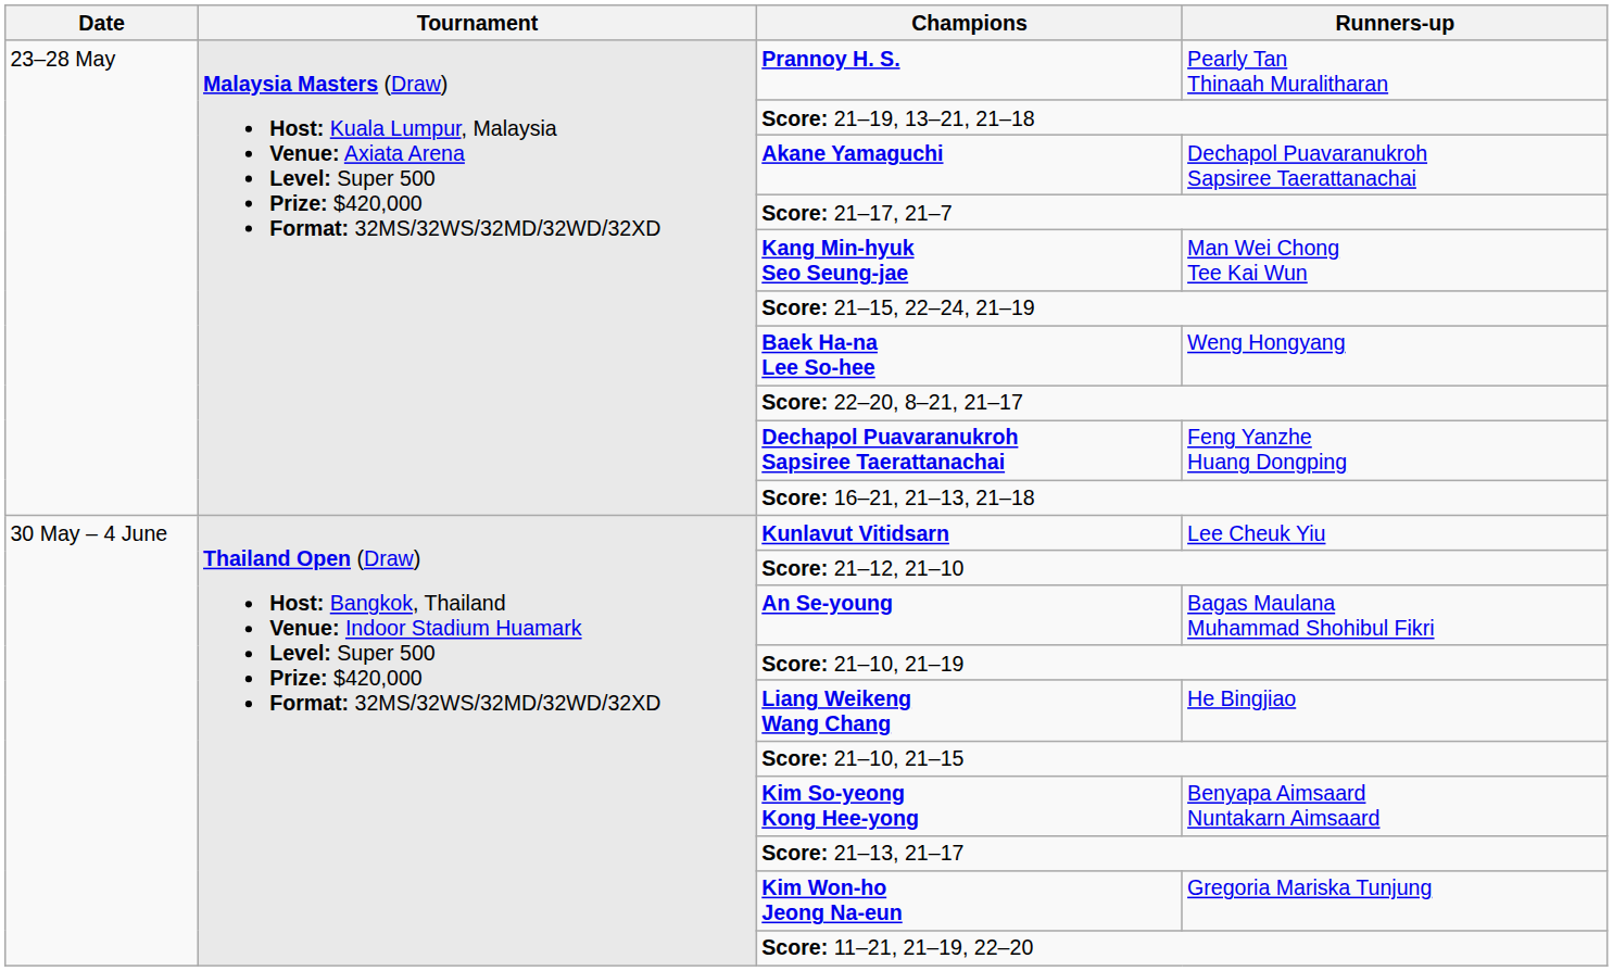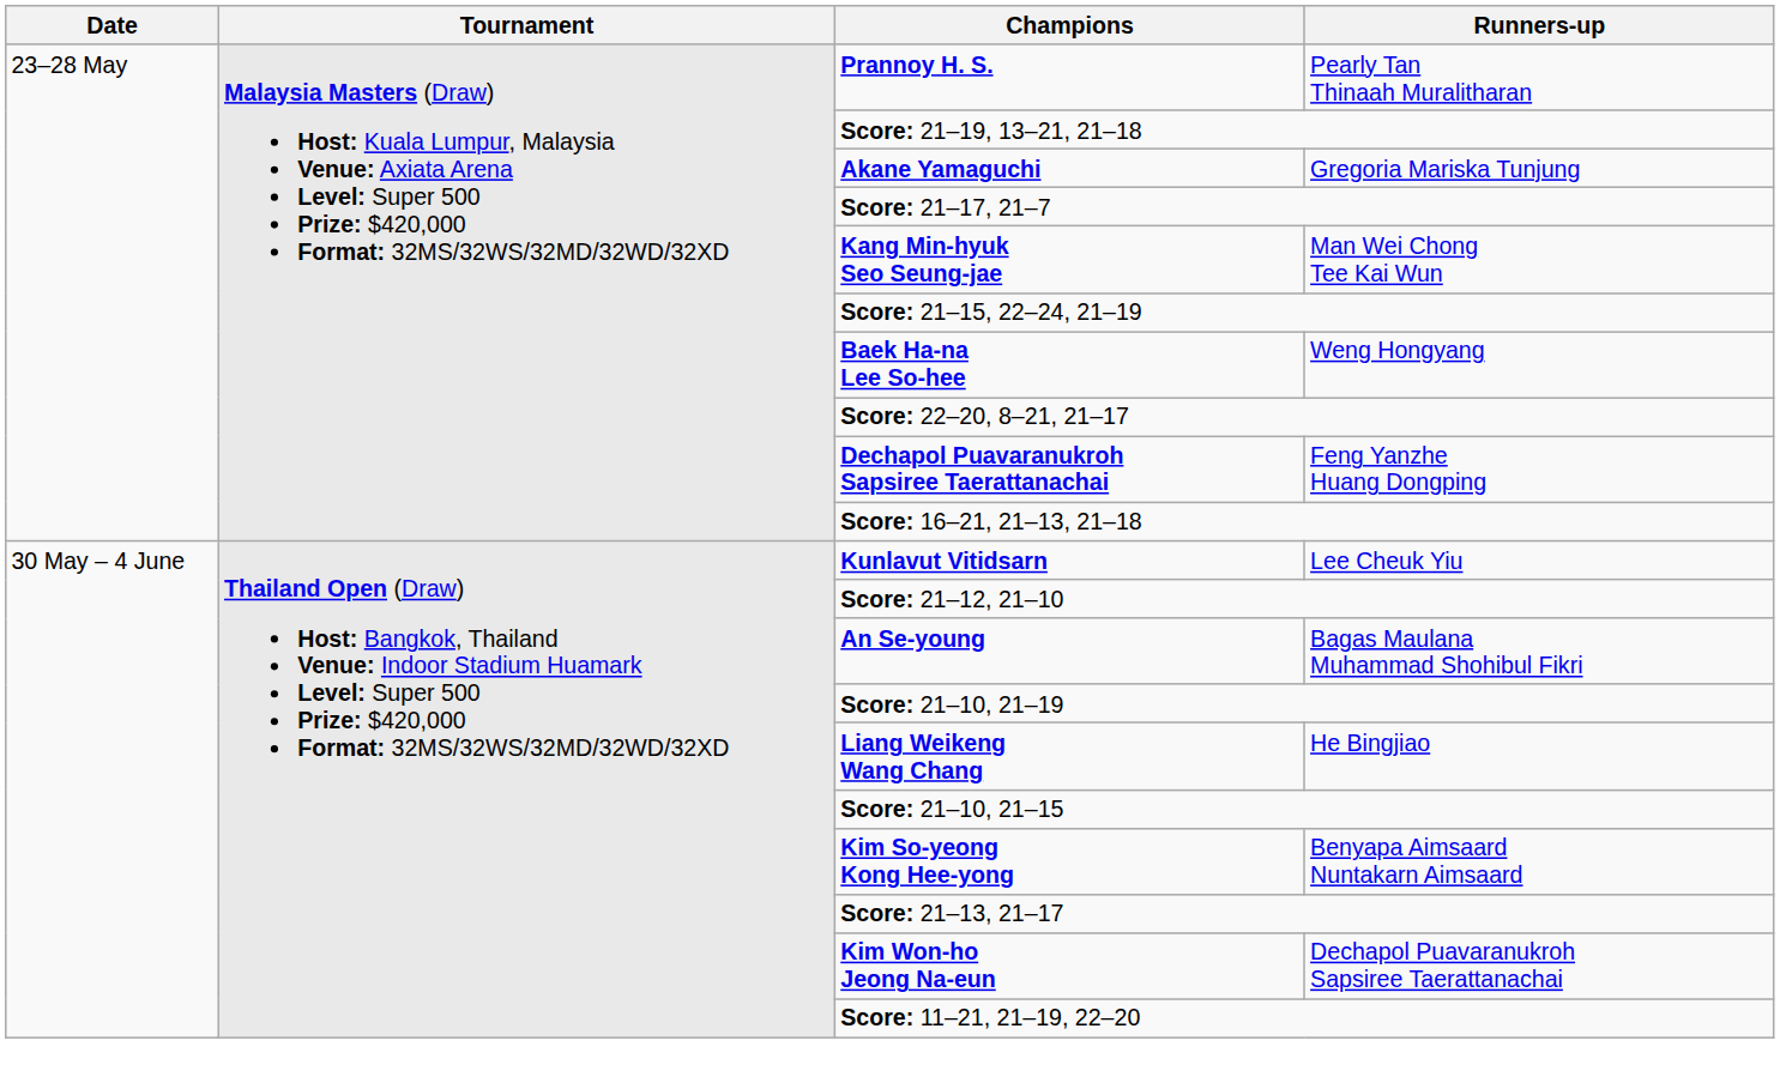Akane Yamaguchi | Runners-up: Dechapol Puavaranukroh Sapsiree Taerattanachai -> Gregoria Mariska Tunjung
Kim Won-ho Jeong Na-eun | Runners-up: Gregoria Mariska Tunjung -> Dechapol Puavaranukroh Sapsiree Taerattanachai
